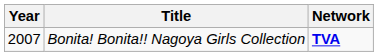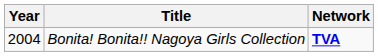Bonita! Bonita!! Nagoya Girls Collection | Year: 2007 -> 2004
